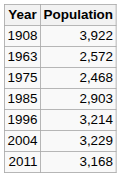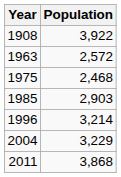2011 | Population: 3,168 -> 3,868
